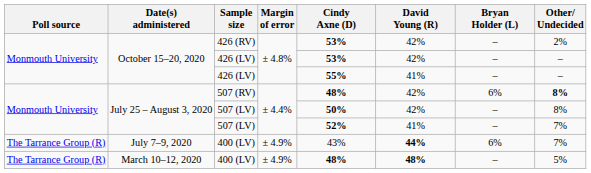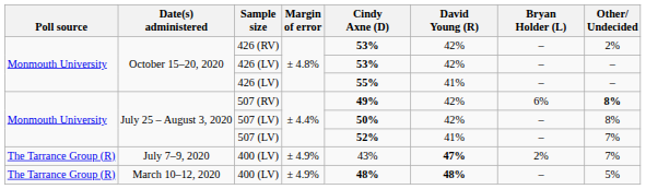507 (RV) | Cindy Axne (D): 48% -> 49%
July 7–9, 2020 / 400 (LV) | David Young (R): 44% -> 47%
July 7–9, 2020 / 400 (LV) | Bryan Holder (L): 6% -> 2%
